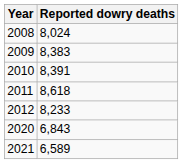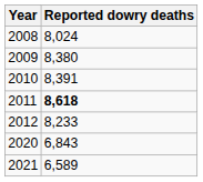2009 | Reported dowry deaths: 8,383 -> 8,380
2011 | Reported dowry deaths: normal -> bold
